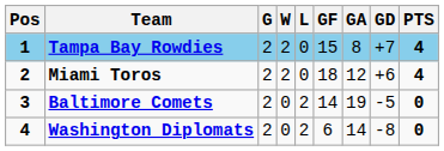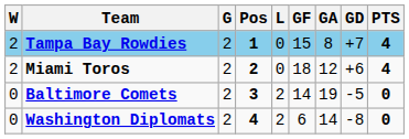columns swapped: Pos <-> W
